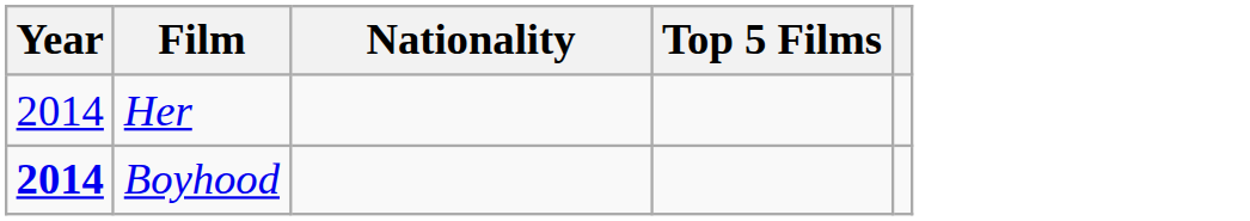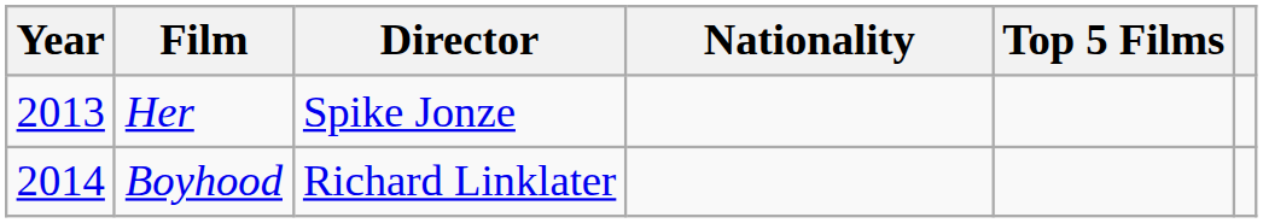+ column: Director | Spike Jonze | Richard Linklater
Her | Year: 2014 -> 2013
Boyhood | Year: bold -> normal
